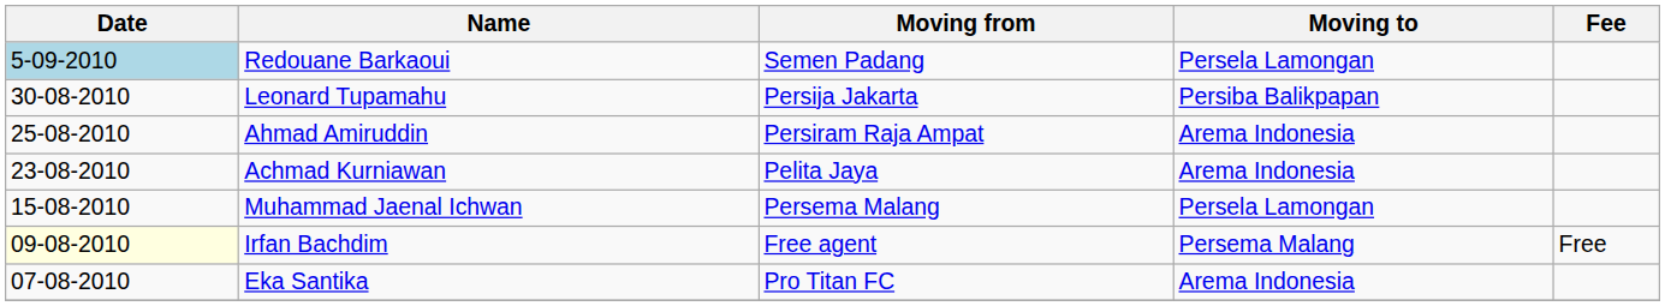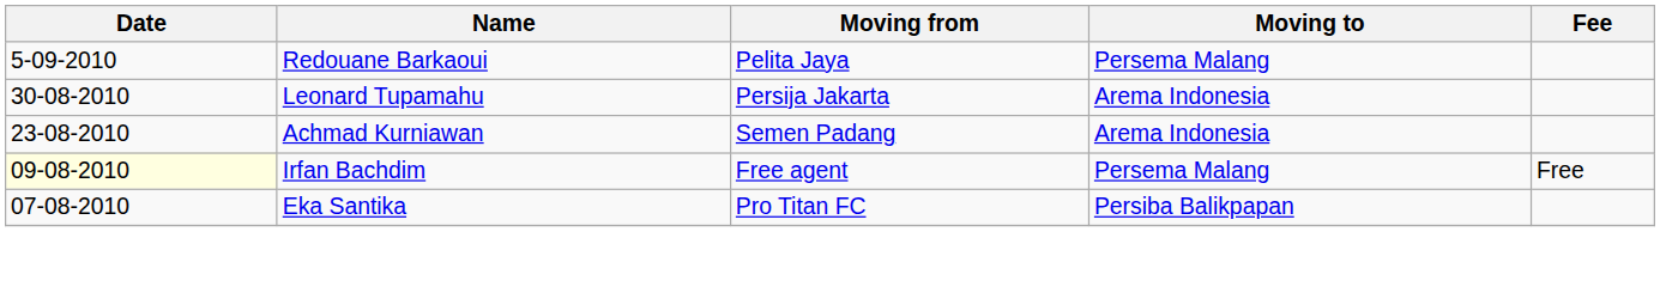Redouane Barkaoui | Date: lightblue background -> no background
Redouane Barkaoui | Moving from: Semen Padang -> Pelita Jaya
Redouane Barkaoui | Moving to: Persela Lamongan -> Persema Malang
Leonard Tupamahu | Moving to: Persiba Balikpapan -> Arema Indonesia
- row: 25-08-2010 | Ahmad Amiruddin | Persiram Raja Ampat | Arema Indonesia
Achmad Kurniawan | Moving from: Pelita Jaya -> Semen Padang
- row: 15-08-2010 | Muhammad Jaenal Ichwan | Persema Malang | Persela Lamongan
Eka Santika | Moving to: Arema Indonesia -> Persiba Balikpapan
